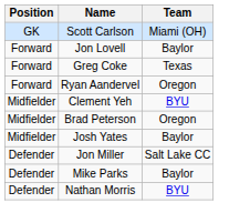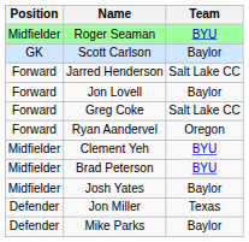+ row: Midfielder | Roger Seaman | BYU
Scott Carlson | Team: Miami (OH) -> Baylor
+ row: Forward | Jarred Henderson | Salt Lake CC
Greg Coke | Team: Texas -> Salt Lake CC
Brad Peterson | Team: Oregon -> BYU
Jon Miller | Team: Salt Lake CC -> Texas
- row: Defender | Nathan Morris | BYU
